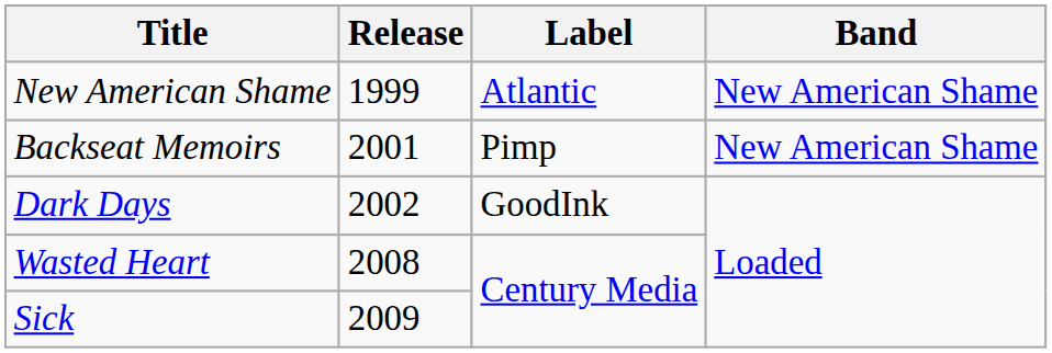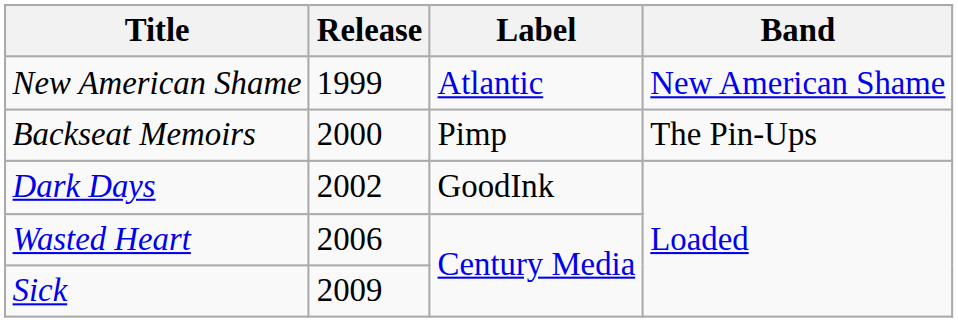Backseat Memoirs | Release: 2001 -> 2000
Backseat Memoirs | Band: New American Shame -> The Pin-Ups
Wasted Heart | Release: 2008 -> 2006
